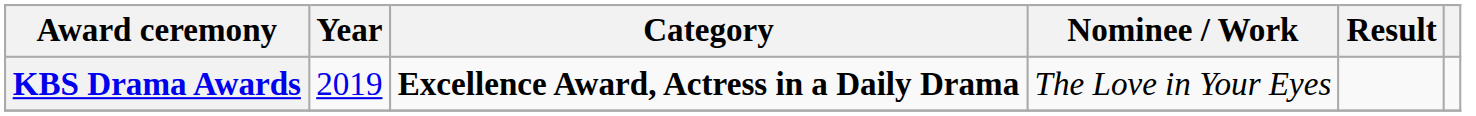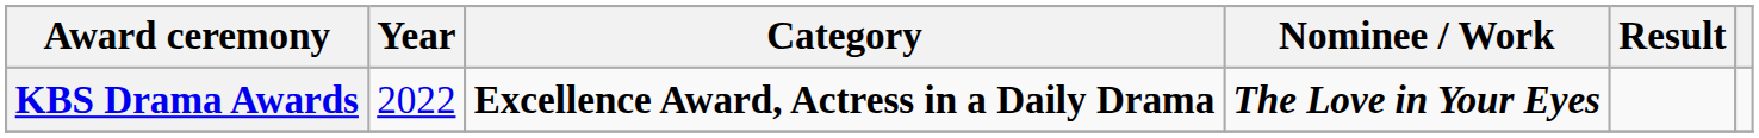KBS Drama Awards | Year: 2019 -> 2022
KBS Drama Awards | Nominee / Work: normal -> bold
